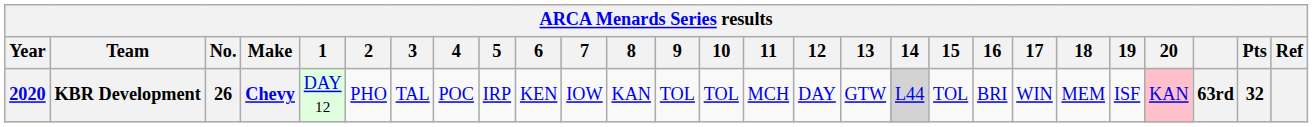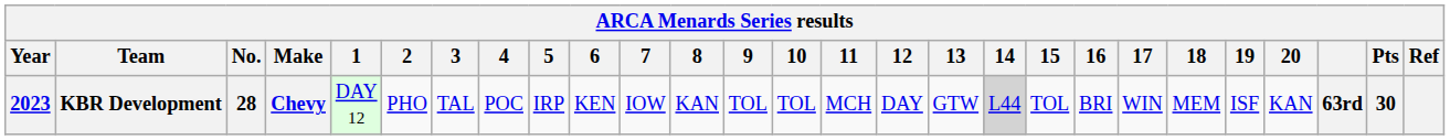KBR Development | Year: 2020 -> 2023
KBR Development | No.: 26 -> 28
KBR Development | 20: pink background -> no background
KBR Development | Pts: 32 -> 30
